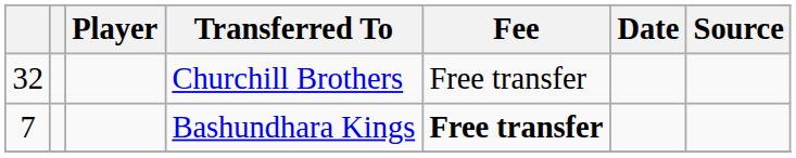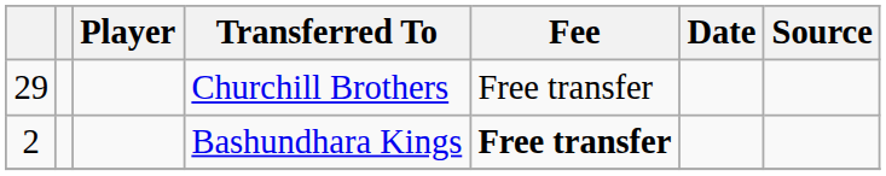Churchill Brothers | column 1: 32 -> 29
Bashundhara Kings | column 1: 7 -> 2
